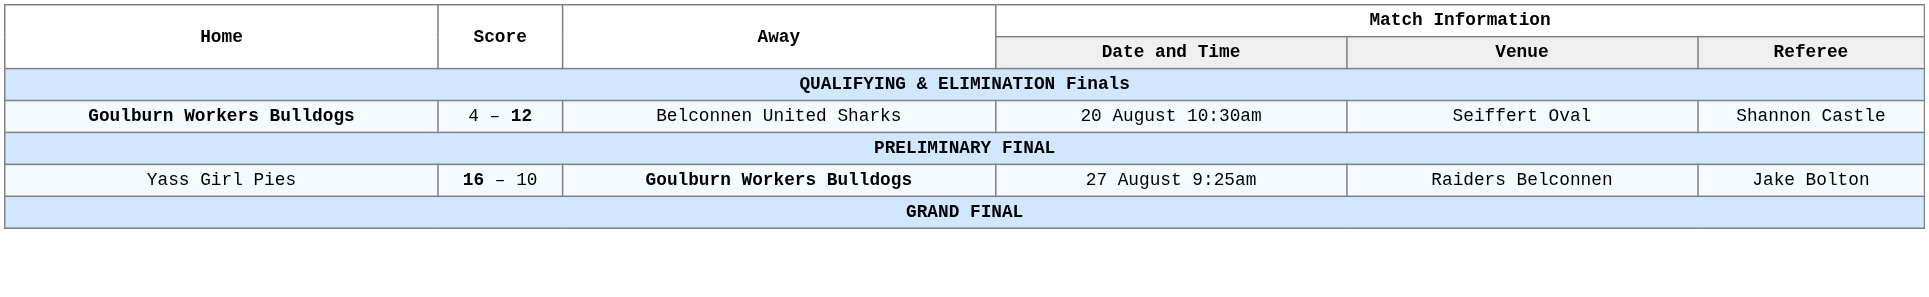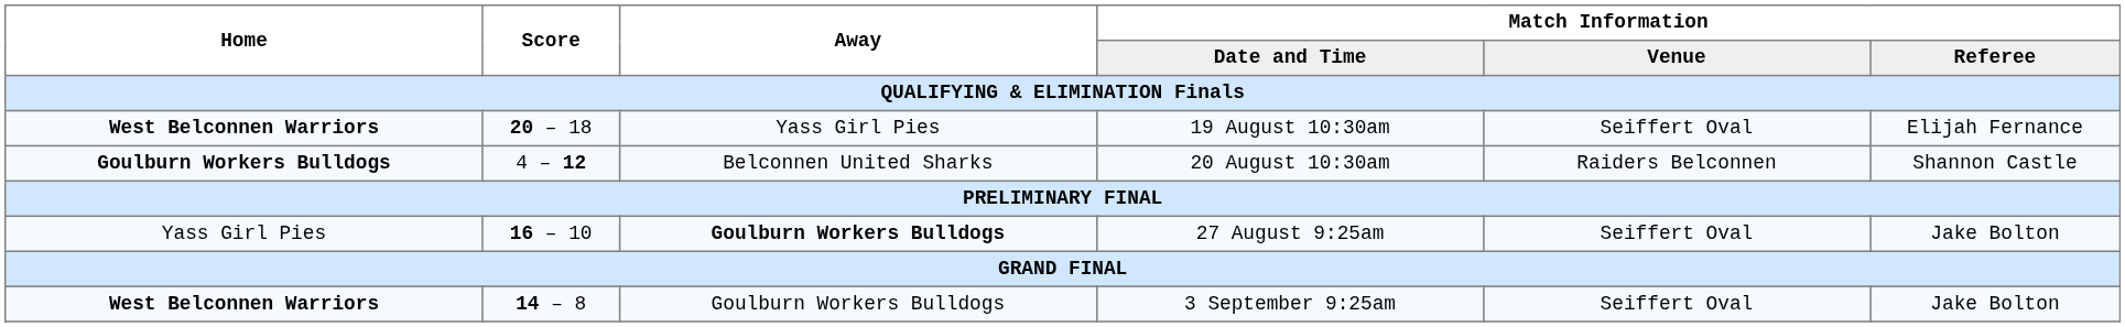+ row: West Belconnen Warriors | 20 – 18 | Yass Girl Pies | 19 August 10:30am | Seiffert Oval | Elijah Fernance
20 August 10:30am | Match Information / Venue: Seiffert Oval -> Raiders Belconnen
27 August 9:25am | Match Information / Venue: Raiders Belconnen -> Seiffert Oval
+ row: West Belconnen Warriors | 14 – 8 | Goulburn Workers Bulldogs | 3 September 9:25am | Seiffert Oval | Jake Bolton
